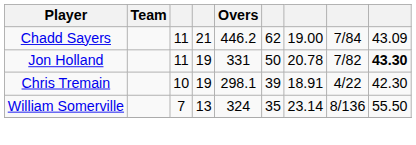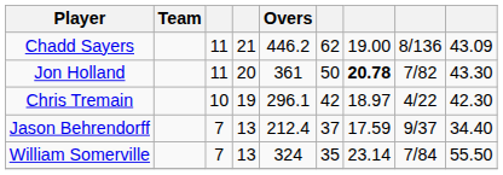Chadd Sayers | column 8: 7/84 -> 8/136
Jon Holland | column 4: 19 -> 20
Jon Holland | Overs: 331 -> 361
Jon Holland | column 7: normal -> bold
Jon Holland | column 9: bold -> normal
Chris Tremain | Overs: 298.1 -> 296.1
Chris Tremain | column 6: 39 -> 42
Chris Tremain | column 7: 18.91 -> 18.97
+ row: Jason Behrendorff | 7 | 13 | 212.4 | 37 | 17.59 | 9/37 | 34.40
William Somerville | column 8: 8/136 -> 7/84
